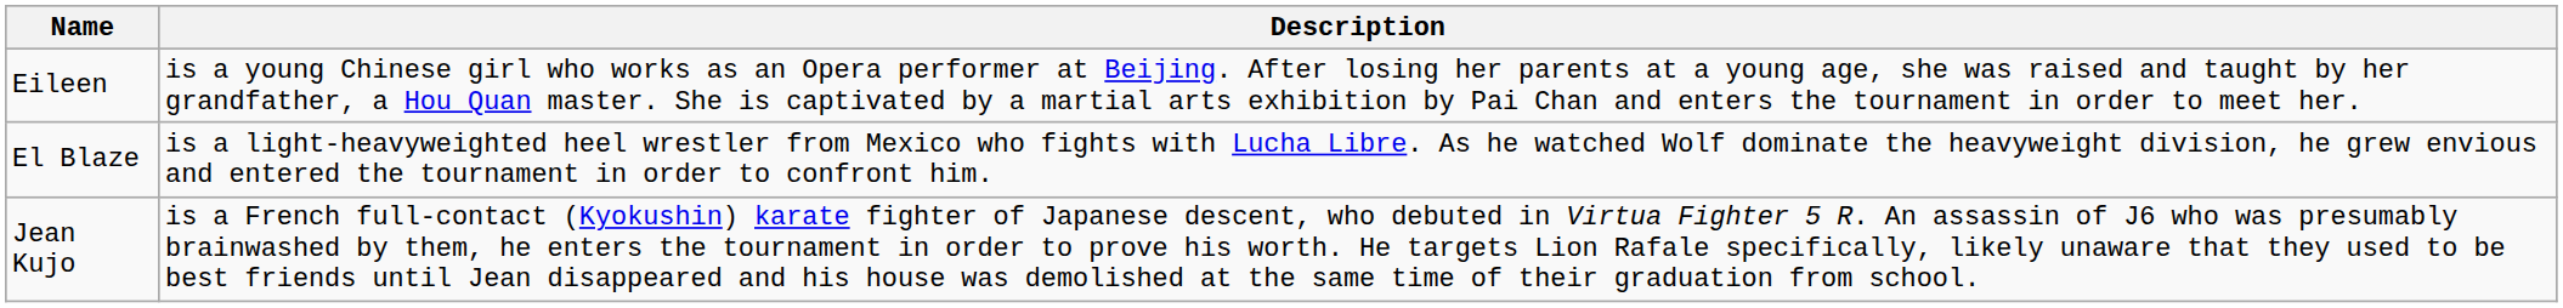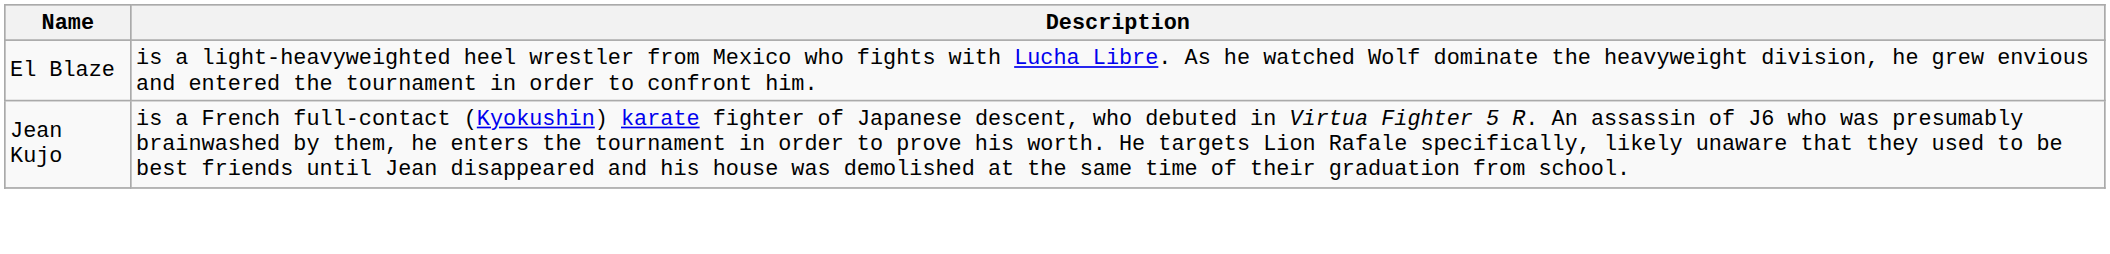- row: Eileen | is a young Chinese girl who works as an Opera performer at Beijing. After losing her parents at a young age, she was raised and taught by her grandfather, a Hou Quan master. She is captivated by a martial arts exhibition by Pai Chan and enters the tournament in order to meet her.
